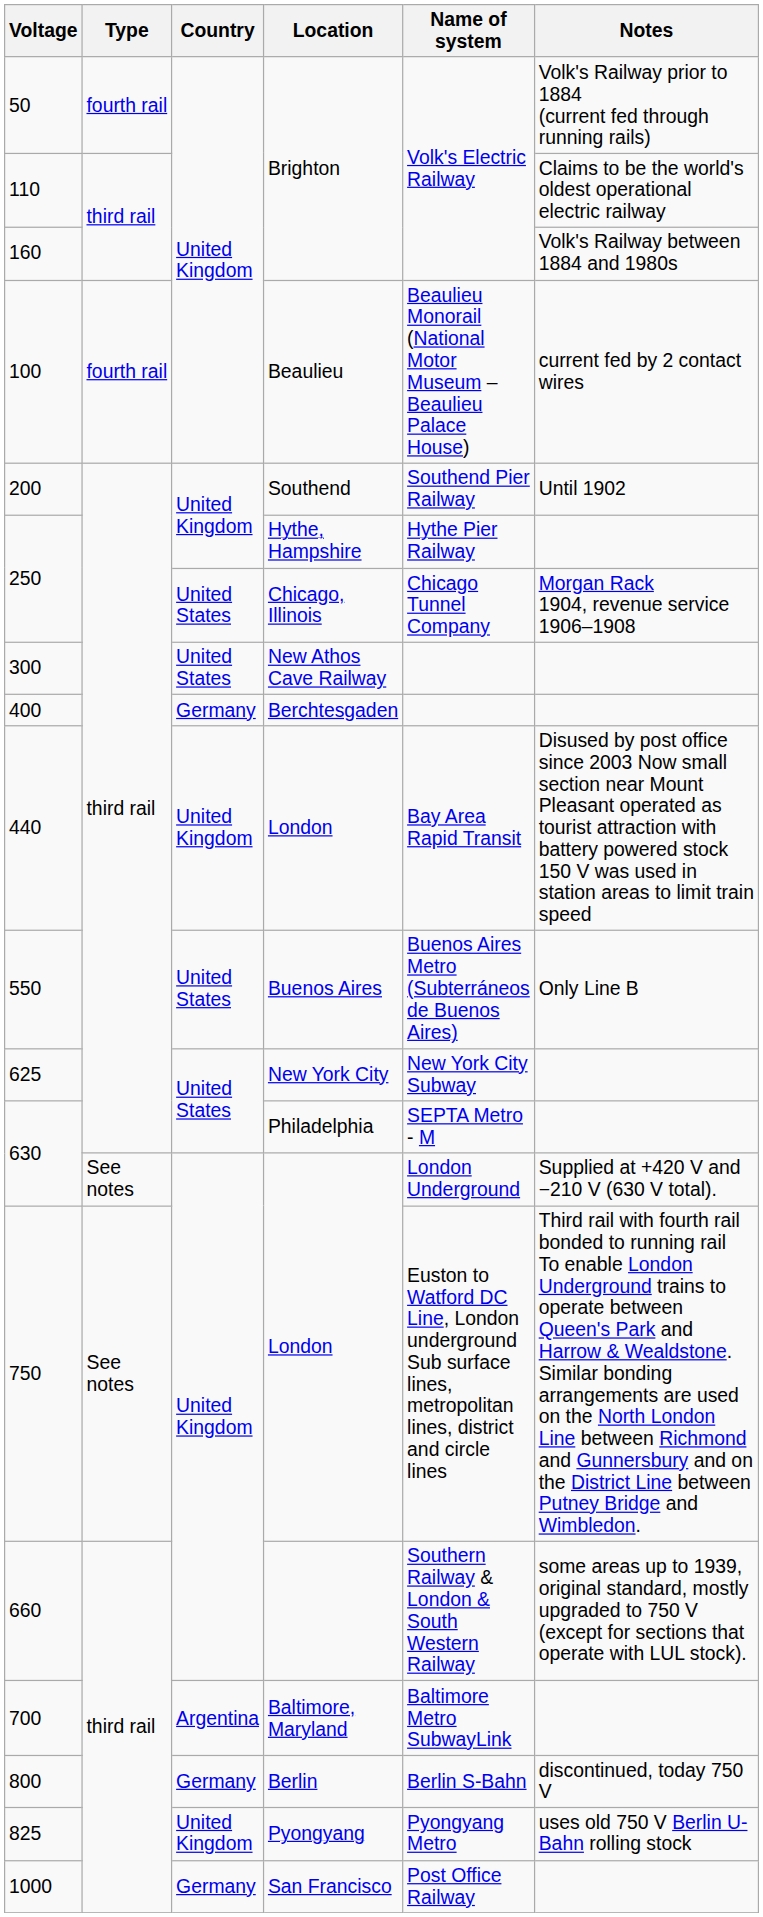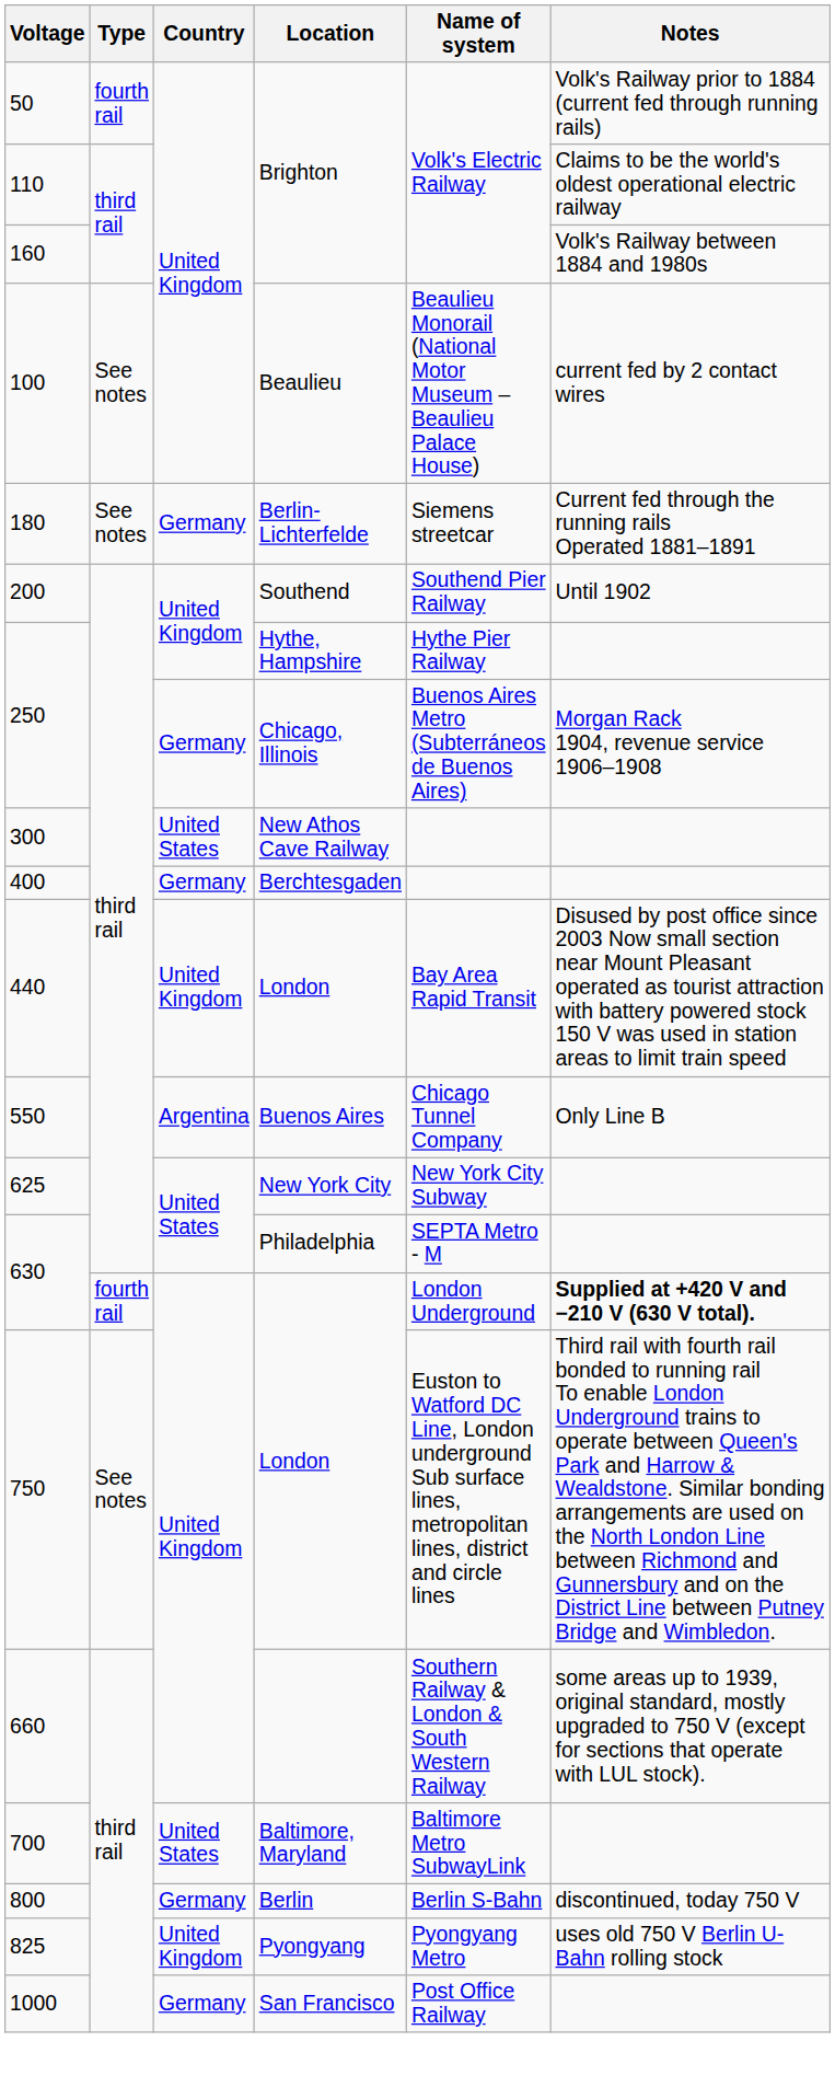100 | Type: fourth rail -> See notes
+ row: 180 | See notes | Germany | Berlin-Lichterfelde | Siemens streetcar | Current fed through the running rails Operated 1881–1891
250 / Chicago, Illinois | Country: United States -> Germany
250 / Chicago, Illinois | Name of system: Chicago Tunnel Company -> Buenos Aires Metro (Subterráneos de Buenos Aires)
550 | Country: United States -> Argentina
550 | Name of system: Buenos Aires Metro (Subterráneos de Buenos Aires) -> Chicago Tunnel Company
630 / London | Type: See notes -> fourth rail
630 / London | Notes: normal -> bold
700 | Country: Argentina -> United States
